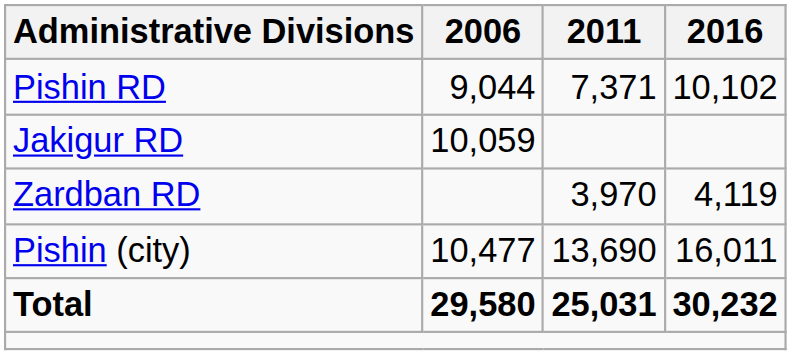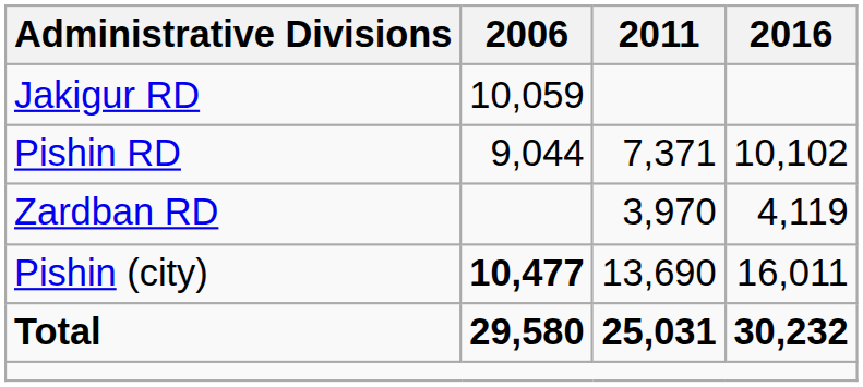rows swapped: Jakigur RD <-> Pishin RD
Pishin (city) | 2006: normal -> bold
